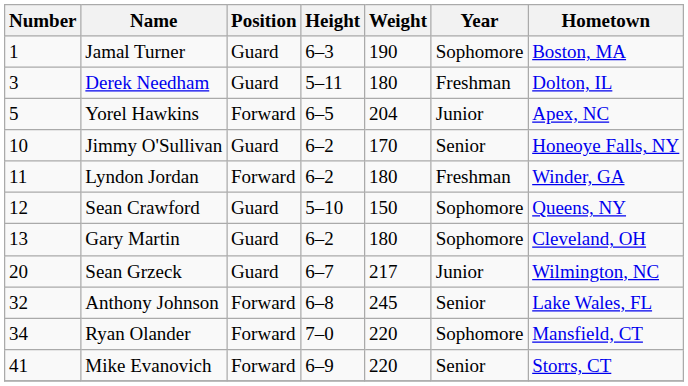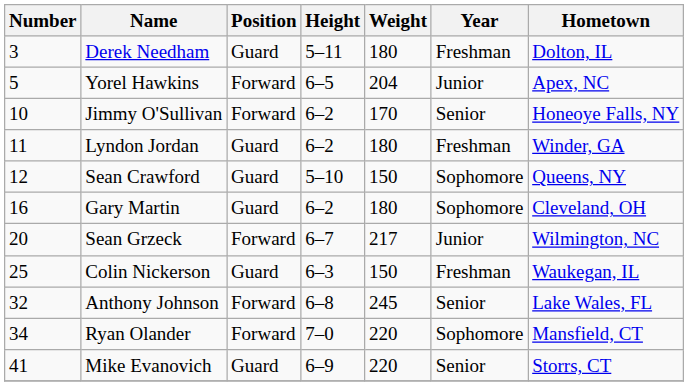- row: 1 | Jamal Turner | Guard | 6–3 | 190 | Sophomore | Boston, MA
Jimmy O'Sullivan | Position: Guard -> Forward
Lyndon Jordan | Position: Forward -> Guard
Gary Martin | Number: 13 -> 16
Sean Grzeck | Position: Guard -> Forward
+ row: 25 | Colin Nickerson | Guard | 6–3 | 150 | Freshman | Waukegan, IL
Mike Evanovich | Position: Forward -> Guard
